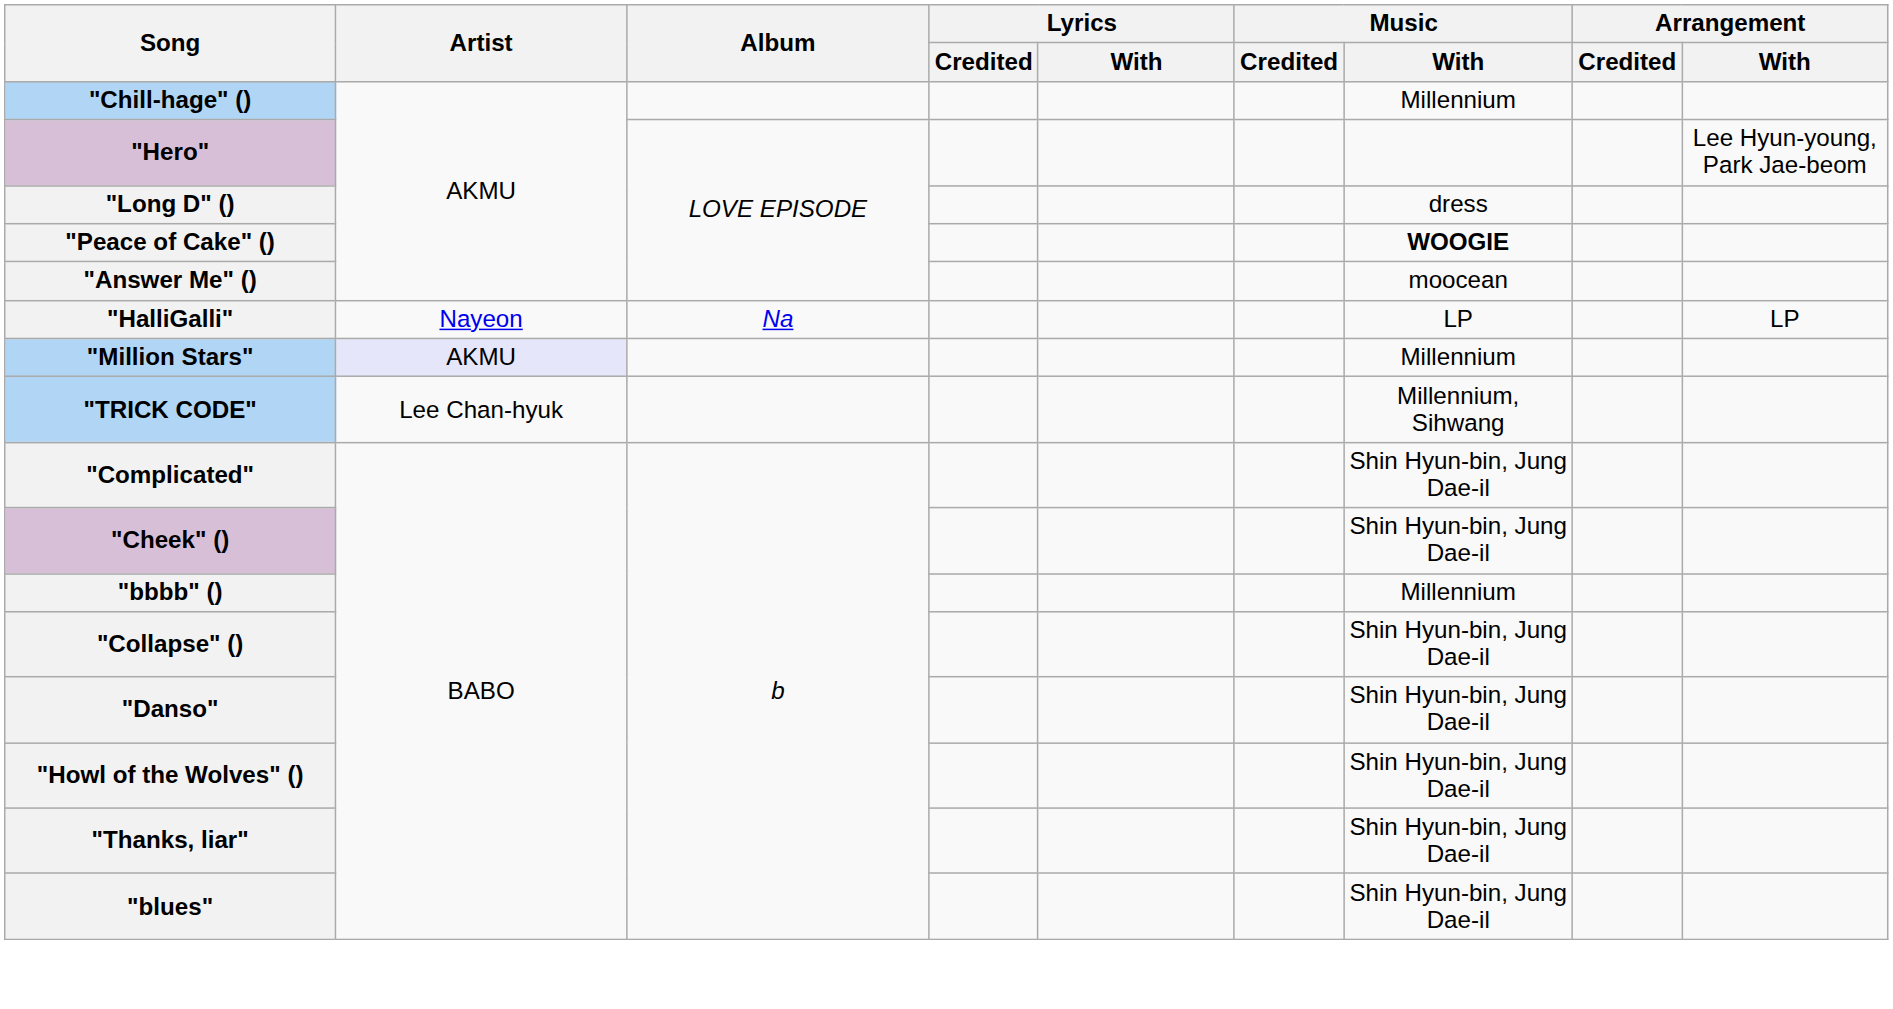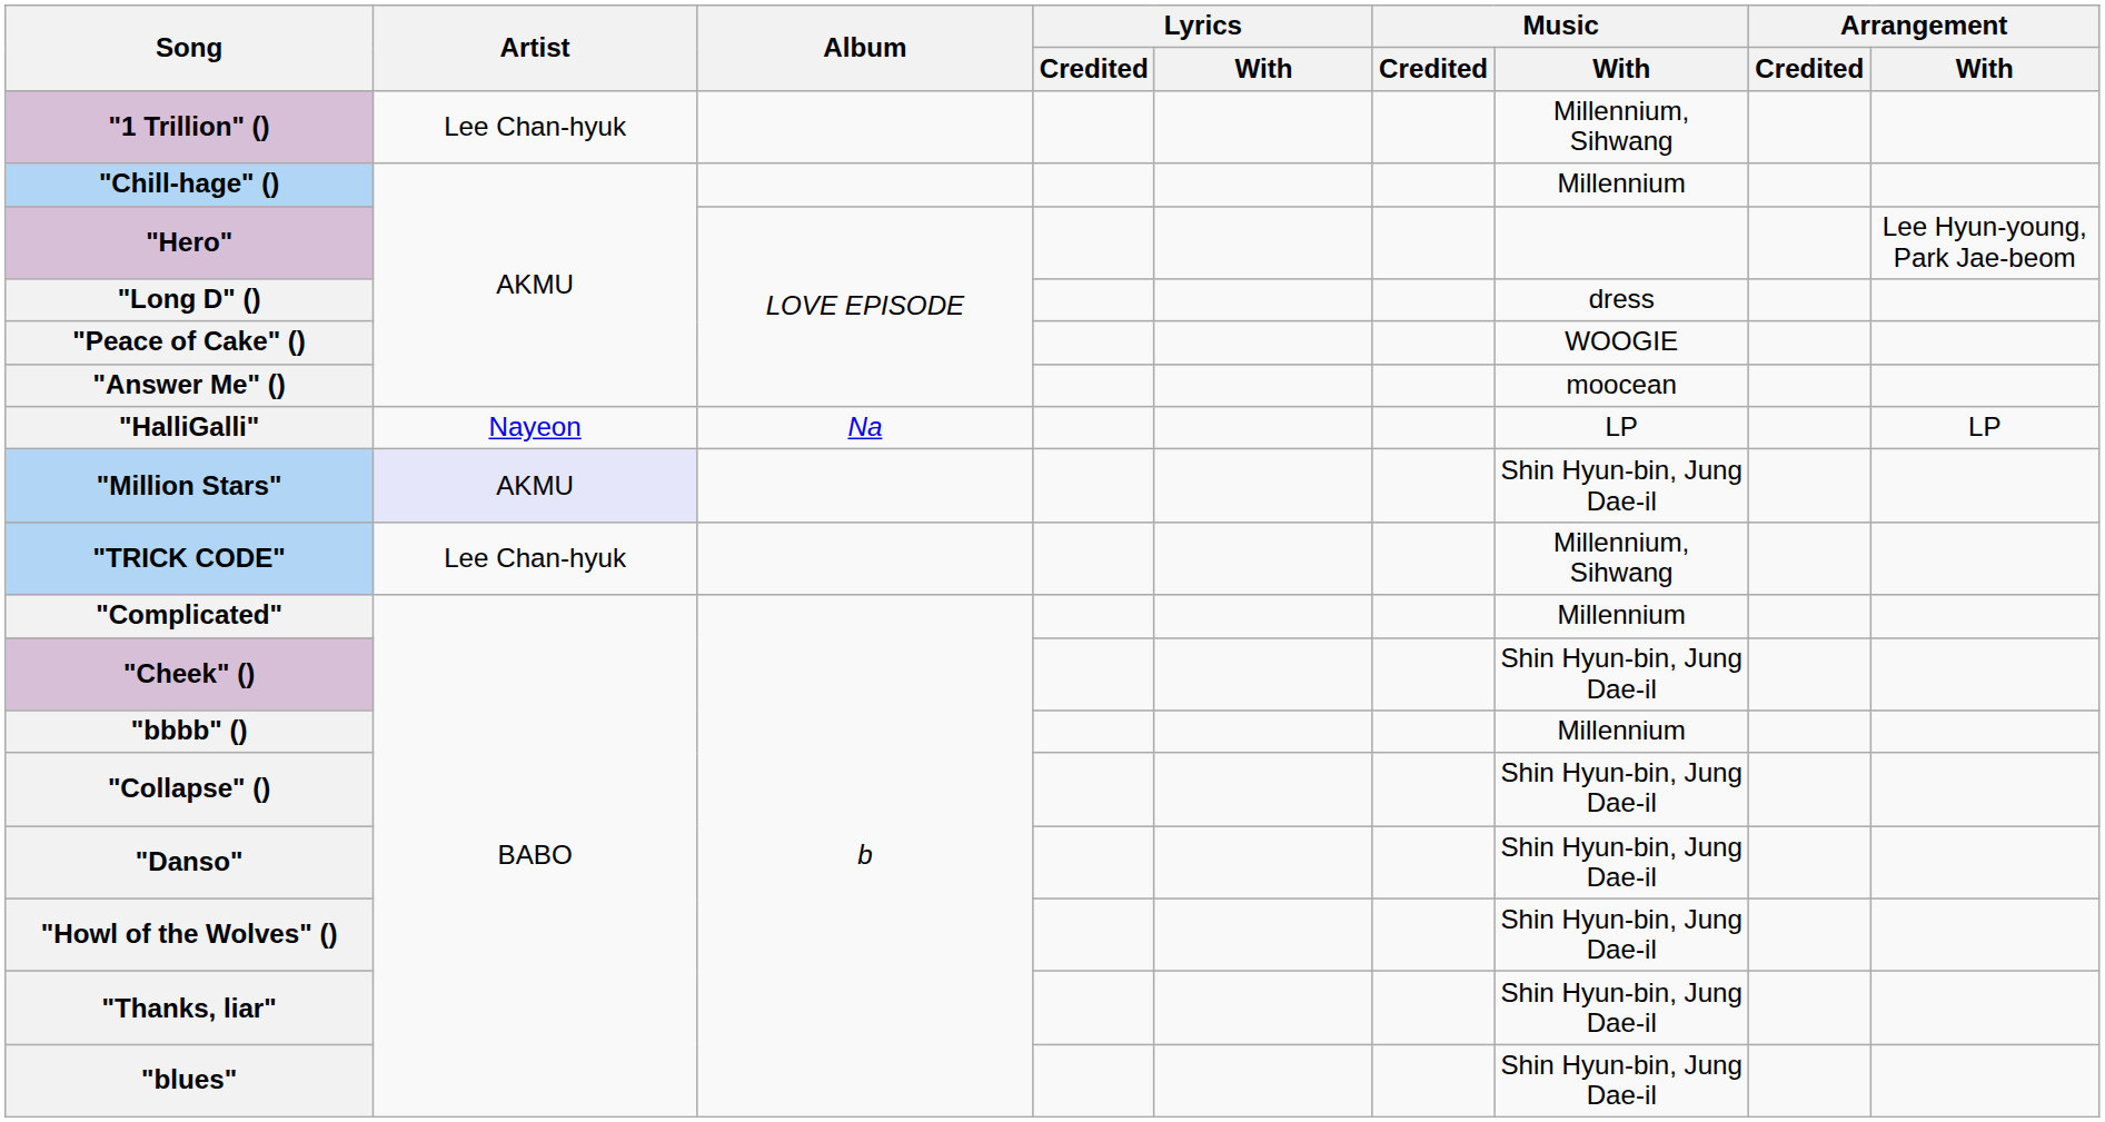+ row: "1 Trillion" () | Lee Chan-hyuk | Millennium, Sihwang
"Peace of Cake" () | Music / With: bold -> normal
"Million Stars" | Music / With: Millennium -> Shin Hyun-bin, Jung Dae-il
"Complicated" | Music / With: Shin Hyun-bin, Jung Dae-il -> Millennium
